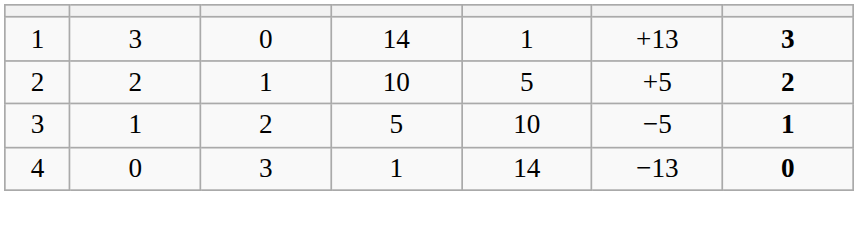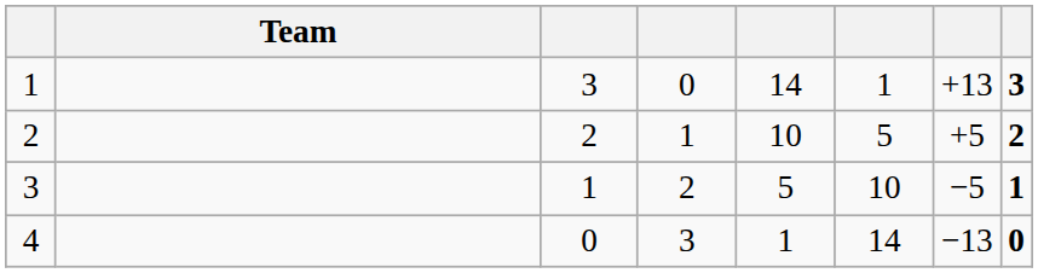+ column: Team
